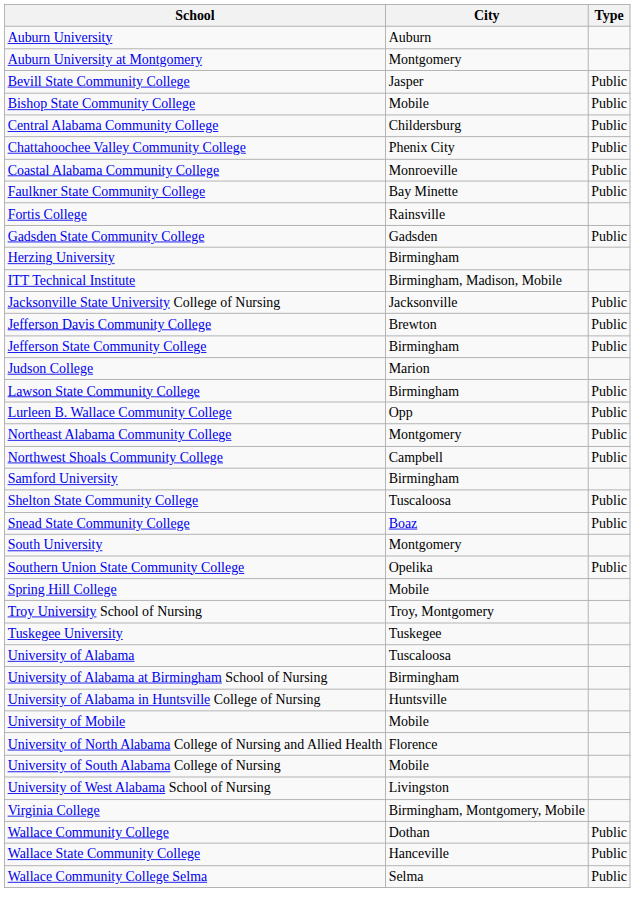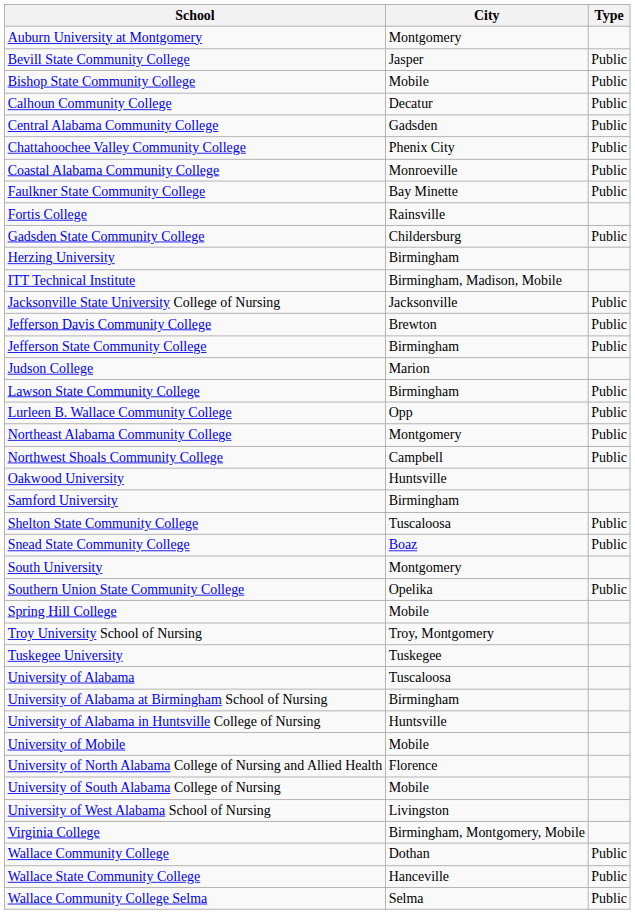- row: Auburn University | Auburn
+ row: Calhoun Community College | Decatur | Public
Central Alabama Community College | City: Childersburg -> Gadsden
Gadsden State Community College | City: Gadsden -> Childersburg
+ row: Oakwood University | Huntsville
